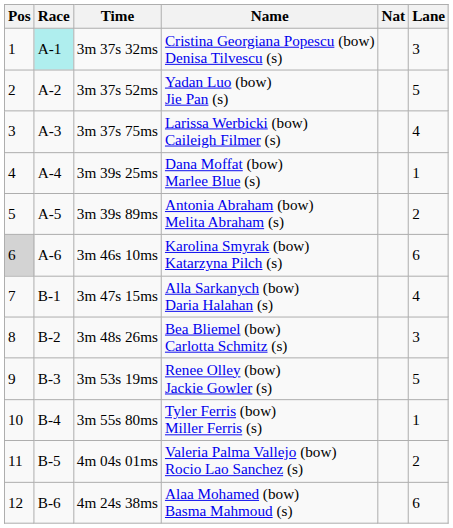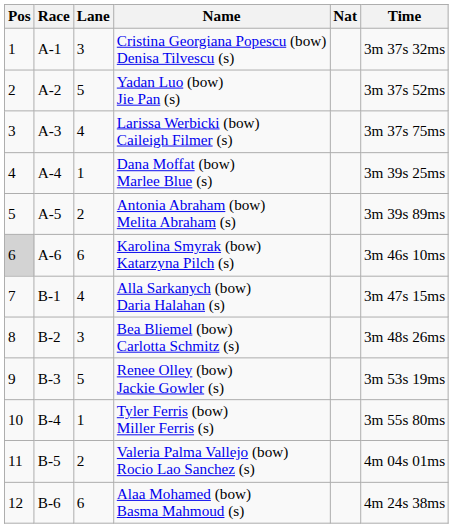columns swapped: Lane <-> Time
Cristina Georgiana Popescu (bow) Denisa Tilvescu (s) | Race: paleturquoise background -> no background
